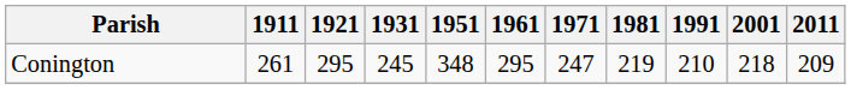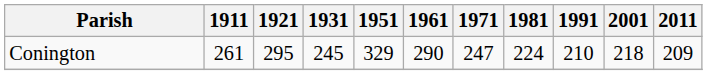Conington | 1951: 348 -> 329
Conington | 1961: 295 -> 290
Conington | 1981: 219 -> 224
